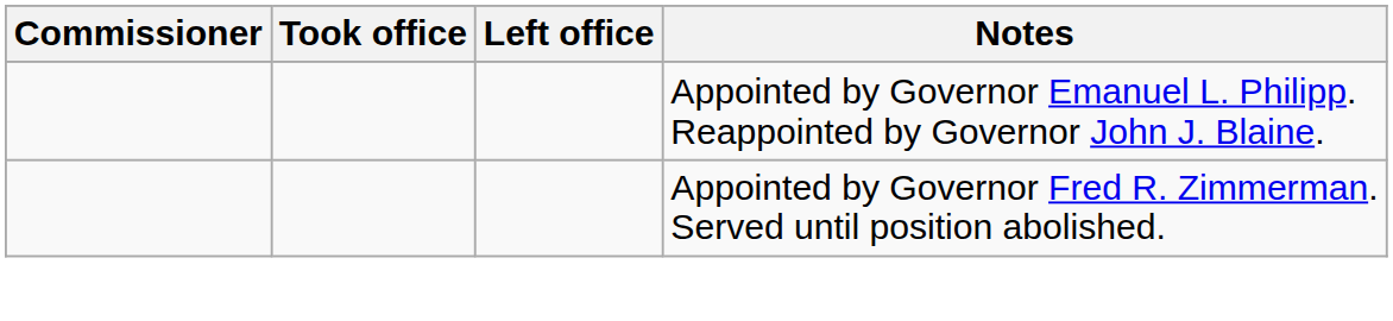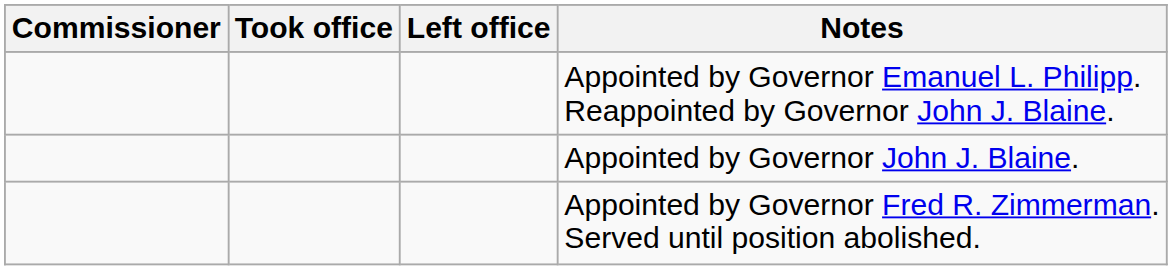+ row: Appointed by Governor John J. Blaine.
